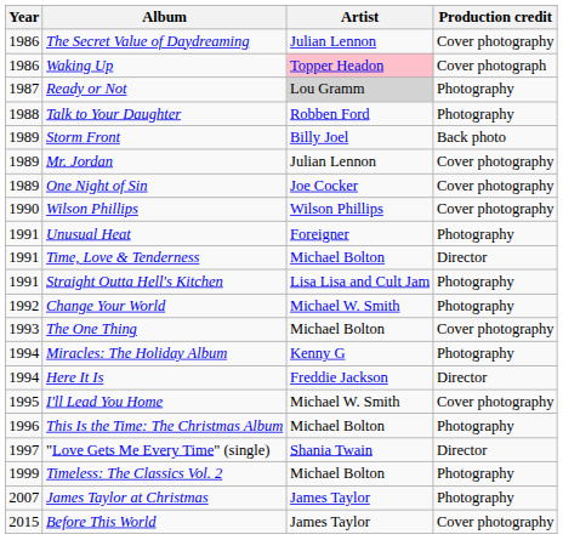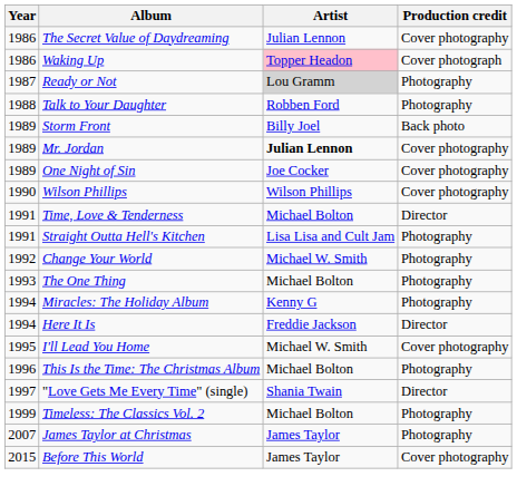Mr. Jordan | Artist: normal -> bold
- row: 1991 | Unusual Heat | Foreigner | Photography
The One Thing | Production credit: Cover photography -> Photography
